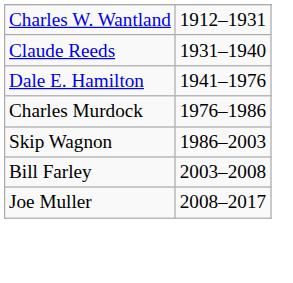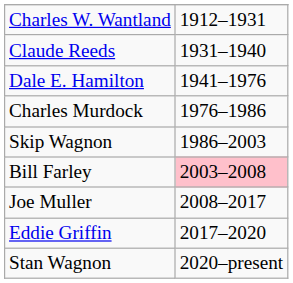Bill Farley | column 2: no background -> pink background
+ row: Eddie Griffin | 2017–2020
+ row: Stan Wagnon | 2020–present
